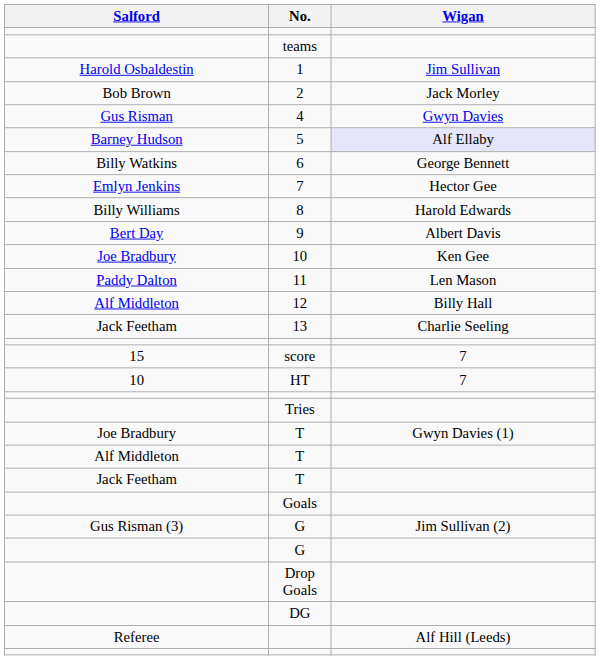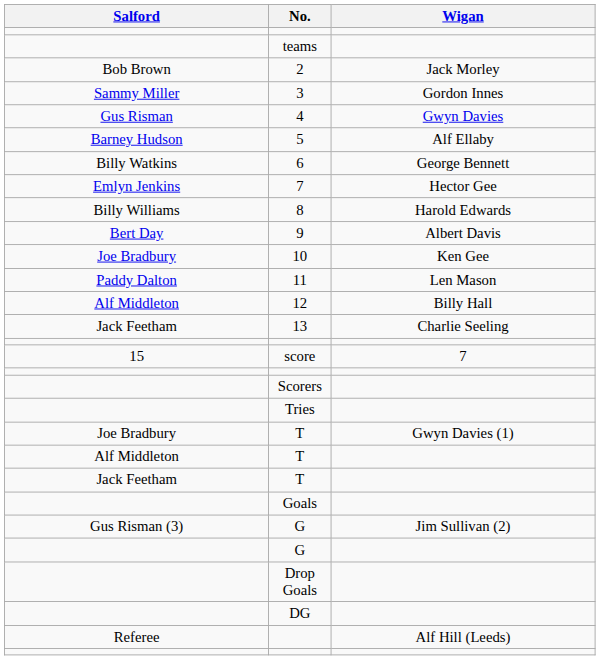- row: Harold Osbaldestin | 1 | Jim Sullivan
+ row: Sammy Miller | 3 | Gordon Innes
5 | Wigan: lavender background -> no background
- row: 10 | HT | 7
+ row: Scorers
